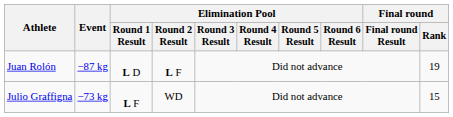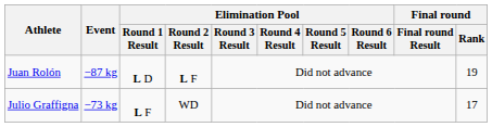Julio Graffigna | Final round / Rank: 15 -> 17
